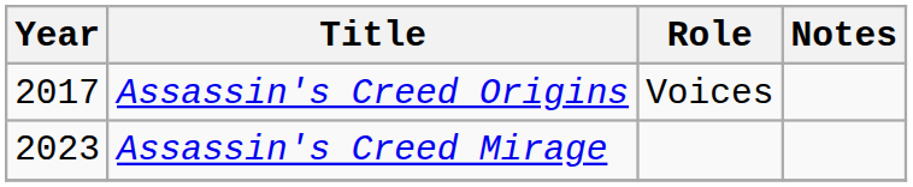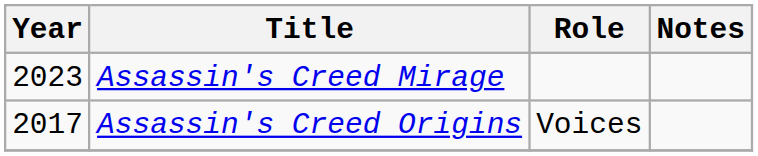rows swapped: Assassin's Creed Origins <-> Assassin's Creed Mirage
